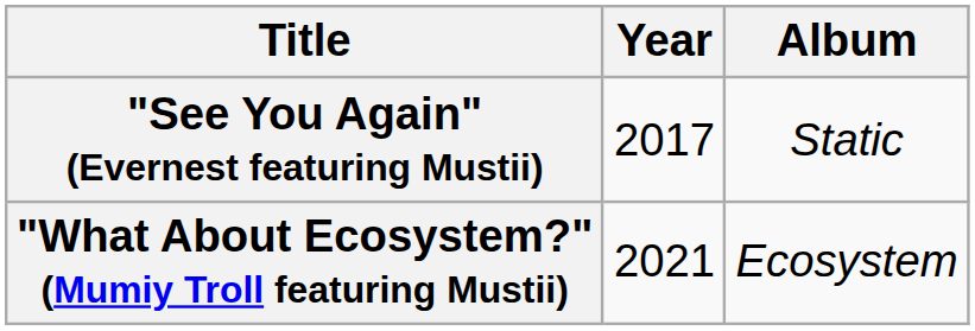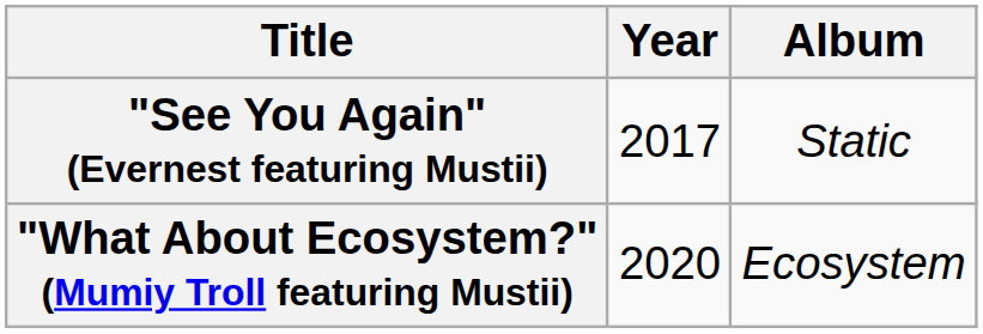"What About Ecosystem?" (Mumiy Troll featuring Mustii) | Year: 2021 -> 2020
